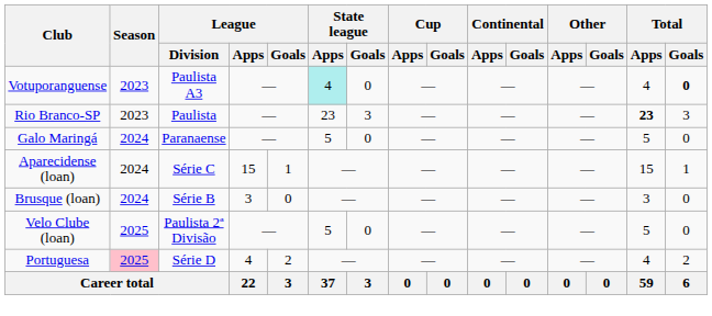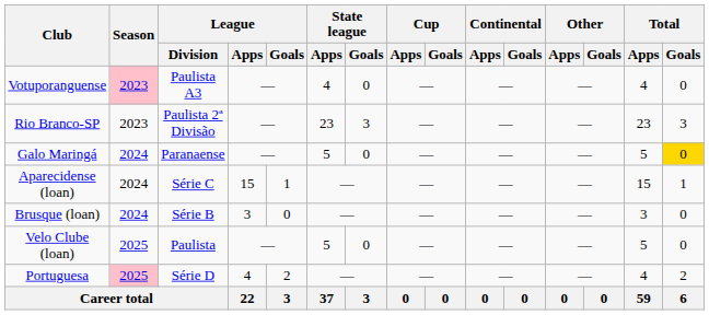Votuporanguense | Season: no background -> pink background
Votuporanguense | State league / Apps: paleturquoise background -> no background
Votuporanguense | Total / Goals: bold -> normal
Rio Branco-SP | League / Division: Paulista -> Paulista 2ª Divisão
Rio Branco-SP | Total / Apps: bold -> normal
Galo Maringá | Total / Goals: no background -> gold background
Velo Clube (loan) | League / Division: Paulista 2ª Divisão -> Paulista
